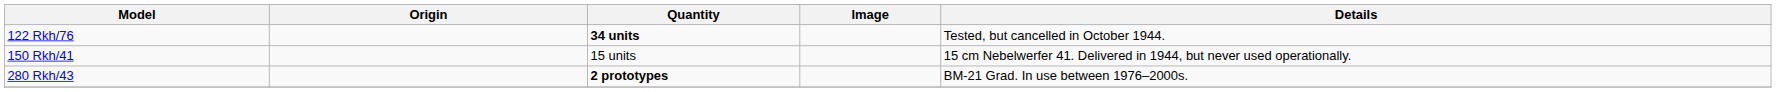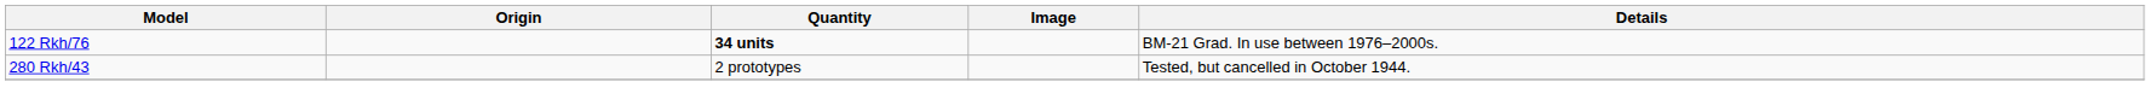122 Rkh/76 | Details: Tested, but cancelled in October 1944. -> BM-21 Grad. In use between 1976–2000s.
- row: 150 Rkh/41 | 15 units | 15 cm Nebelwerfer 41. Delivered in 1944, but never used operationally.
280 Rkh/43 | Quantity: bold -> normal
280 Rkh/43 | Details: BM-21 Grad. In use between 1976–2000s. -> Tested, but cancelled in October 1944.
